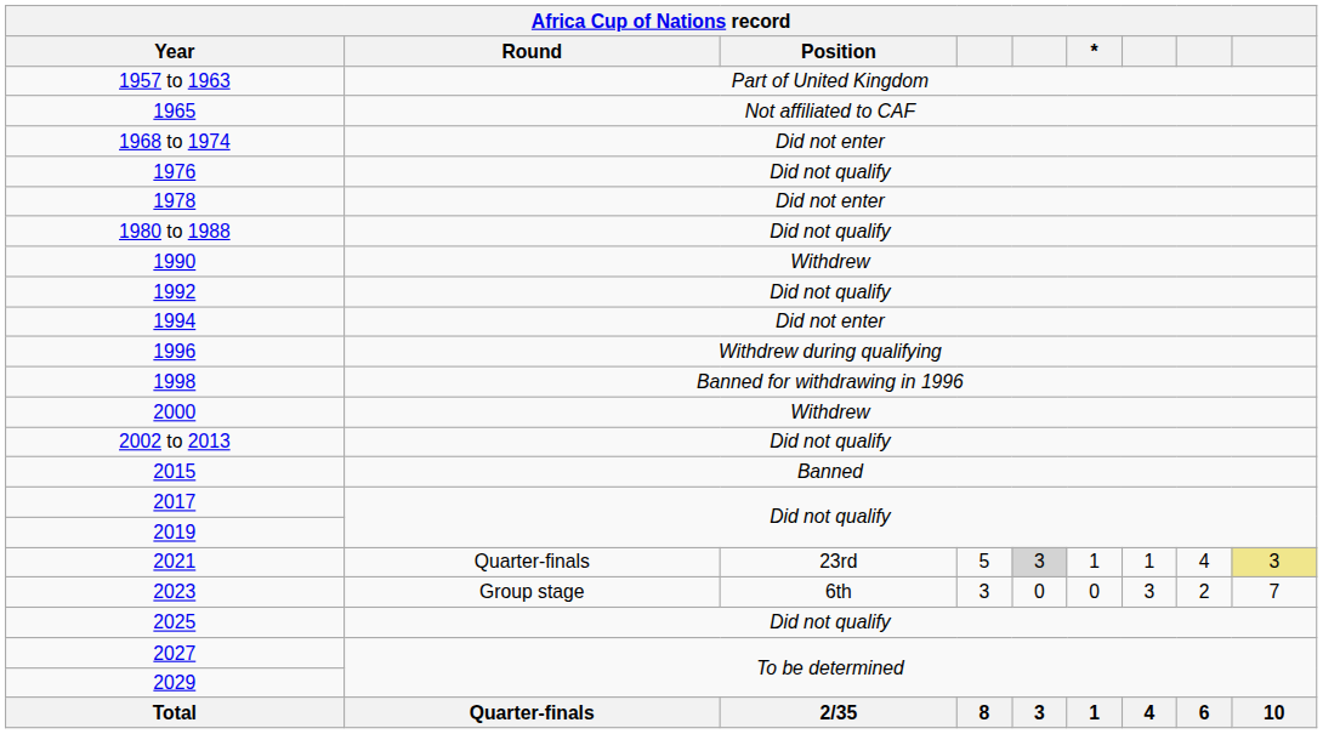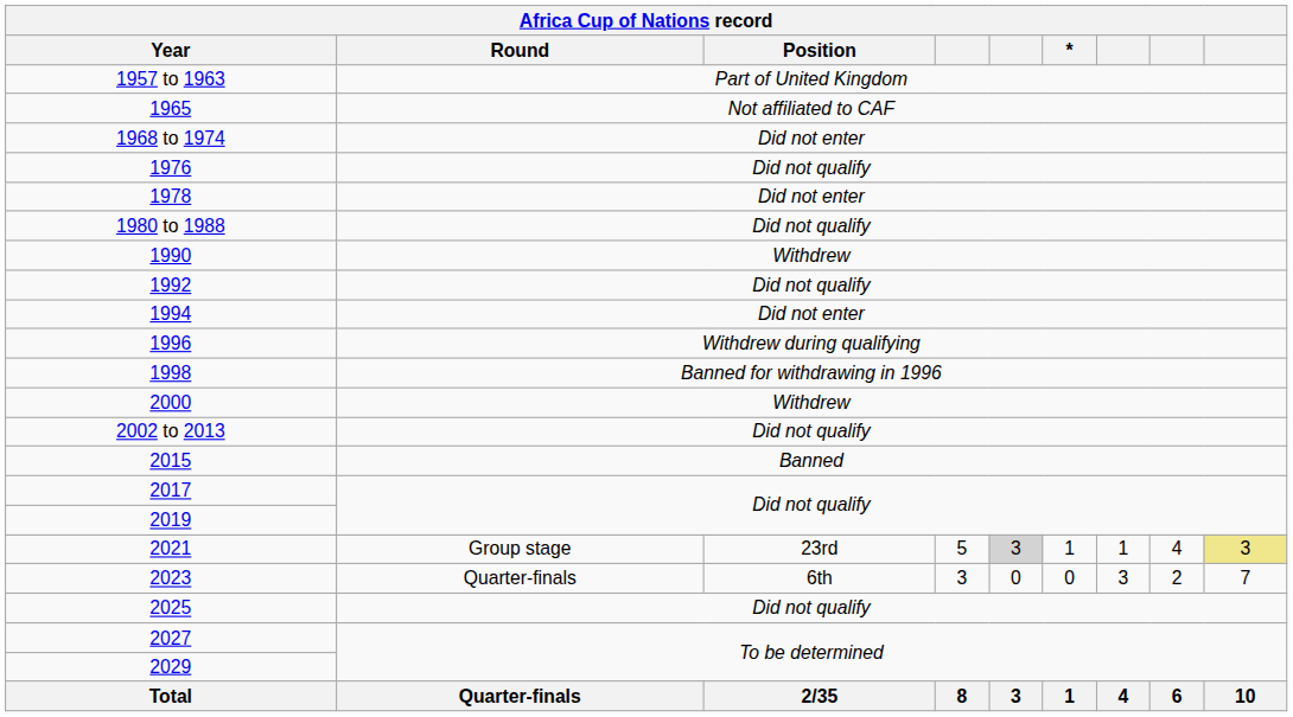2021 | Round: Quarter-finals -> Group stage
2023 | Round: Group stage -> Quarter-finals
